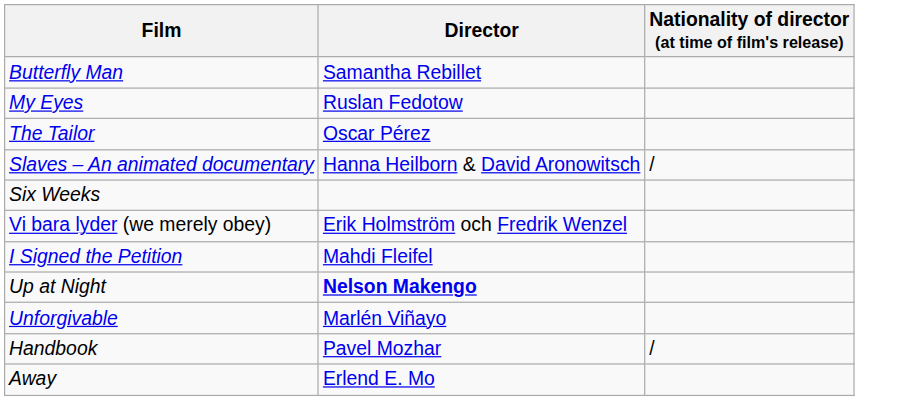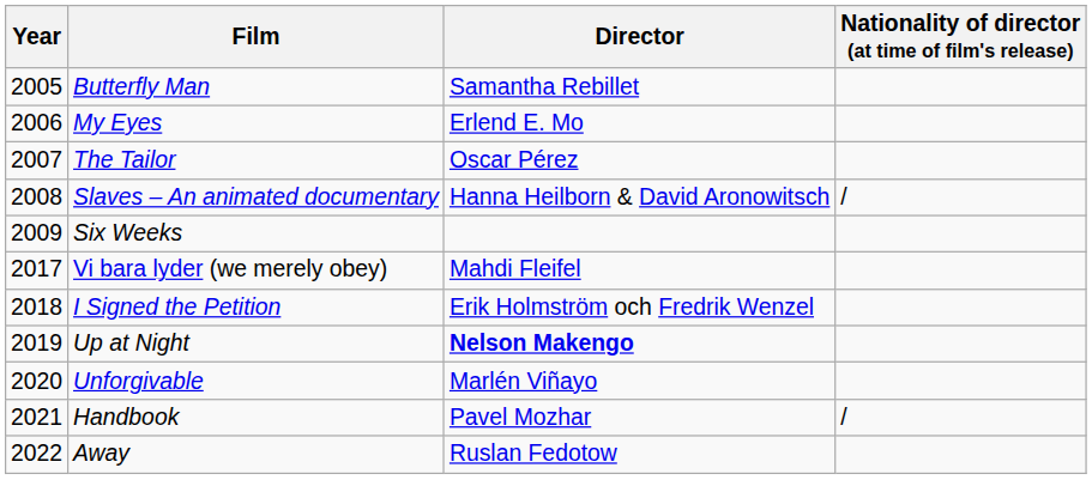+ column: Year | 2005 | 2006 | 2007 | 2008 | 2009 | 2017 | 2018 | 2019 | 2020 | 2021 | 2022
My Eyes | Director: Ruslan Fedotow -> Erlend E. Mo
Vi bara lyder (we merely obey) | Director: Erik Holmström och Fredrik Wenzel -> Mahdi Fleifel
I Signed the Petition | Director: Mahdi Fleifel -> Erik Holmström och Fredrik Wenzel
Away | Director: Erlend E. Mo -> Ruslan Fedotow
